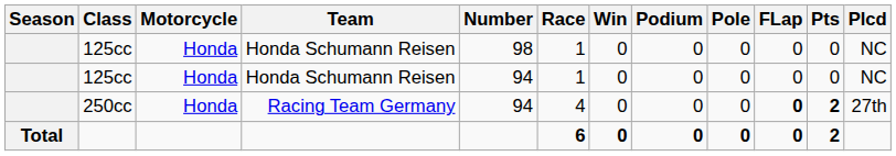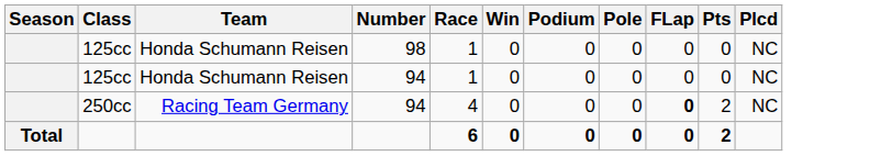- column: Motorcycle | Honda | Honda | Honda
250cc | Pts: bold -> normal
250cc | Plcd: 27th -> NC
